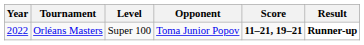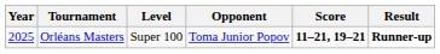Orléans Masters | Year: 2022 -> 2025
